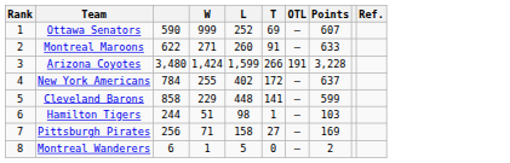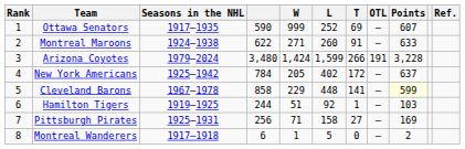+ column: Seasons in the NHL | 1917–1935 | 1924–1938 | 1979–2024 | 1925–1942 | 1967–1978 | 1919–1925 | 1925–1931 | 1917–1918
New York Americans | W: 255 -> 205
Cleveland Barons | Points: no background -> lightyellow background
Hamilton Tigers | L: 98 -> 92
